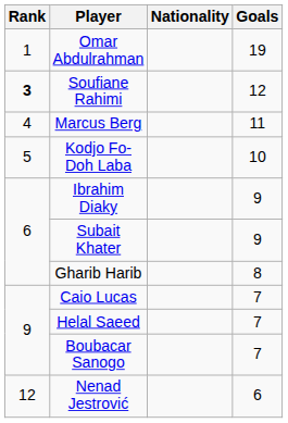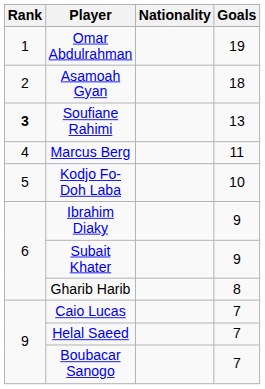+ row: 2 | Asamoah Gyan | 18
Soufiane Rahimi | Goals: 12 -> 13
- row: 12 | Nenad Jestrović | 6
